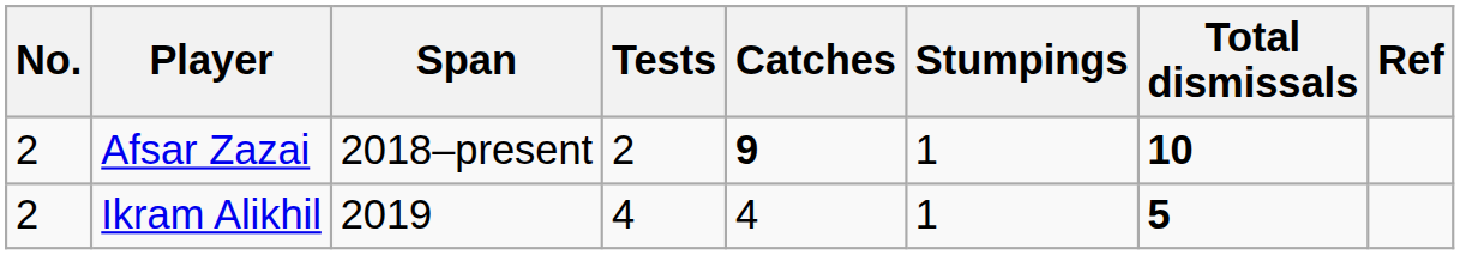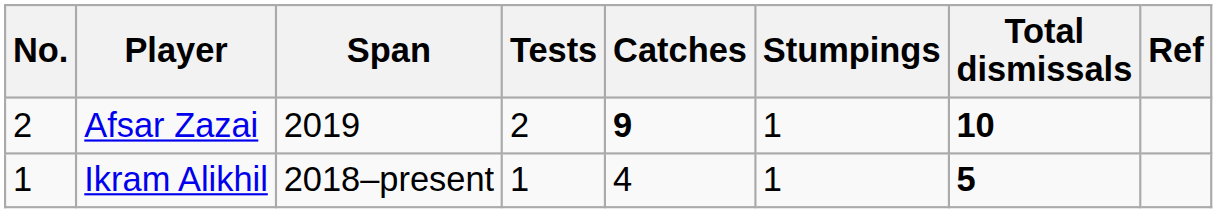Afsar Zazai | Span: 2018–present -> 2019
Ikram Alikhil | No.: 2 -> 1
Ikram Alikhil | Span: 2019 -> 2018–present
Ikram Alikhil | Tests: 4 -> 1
